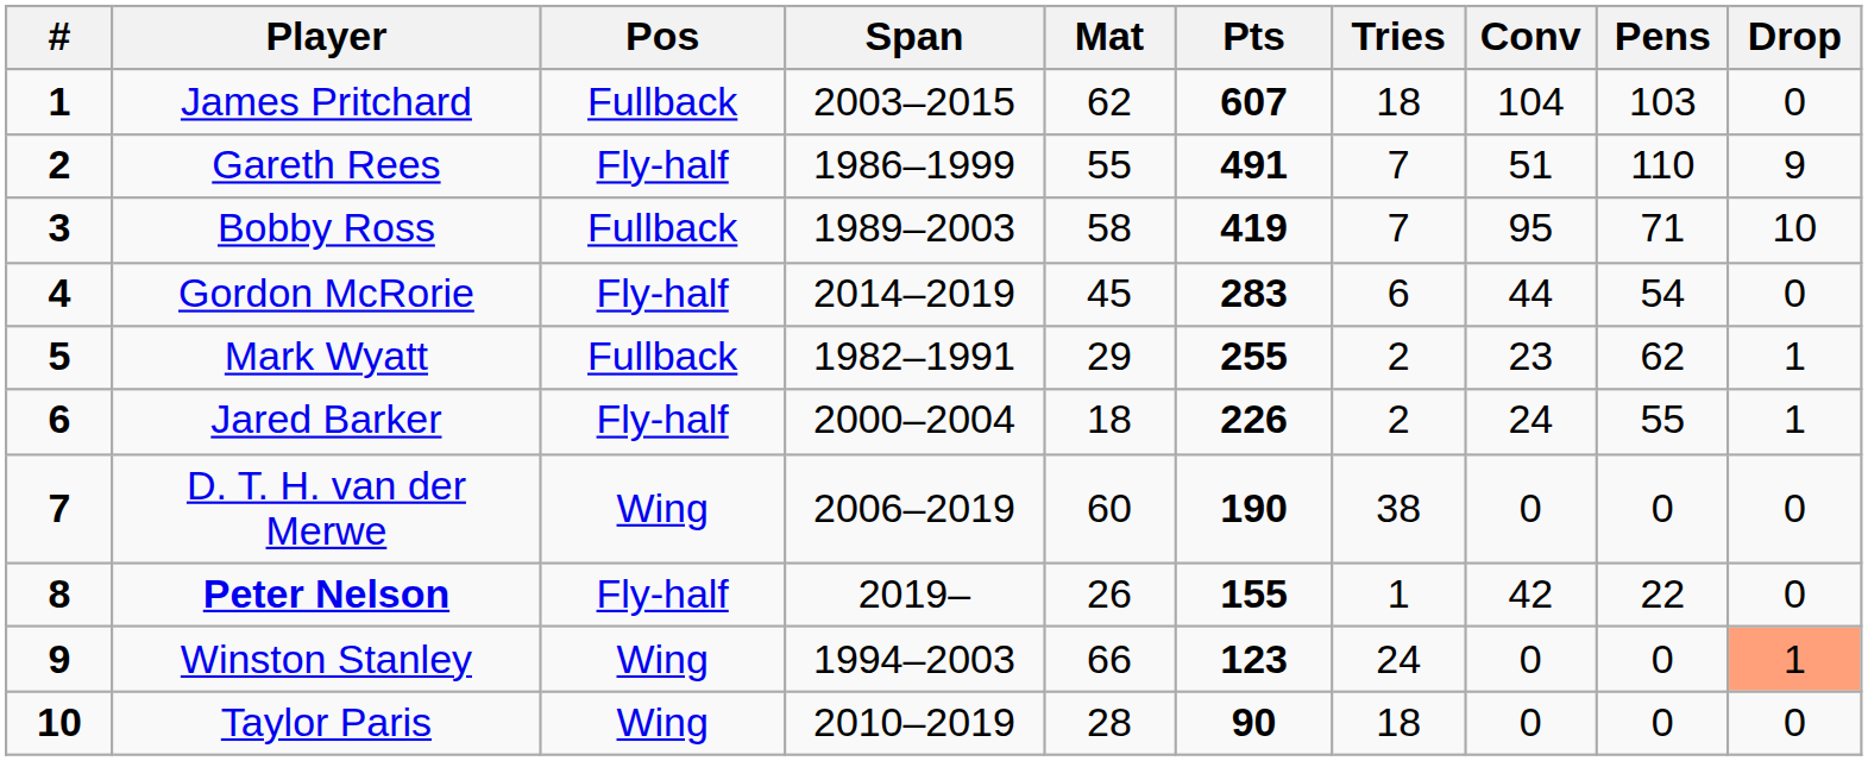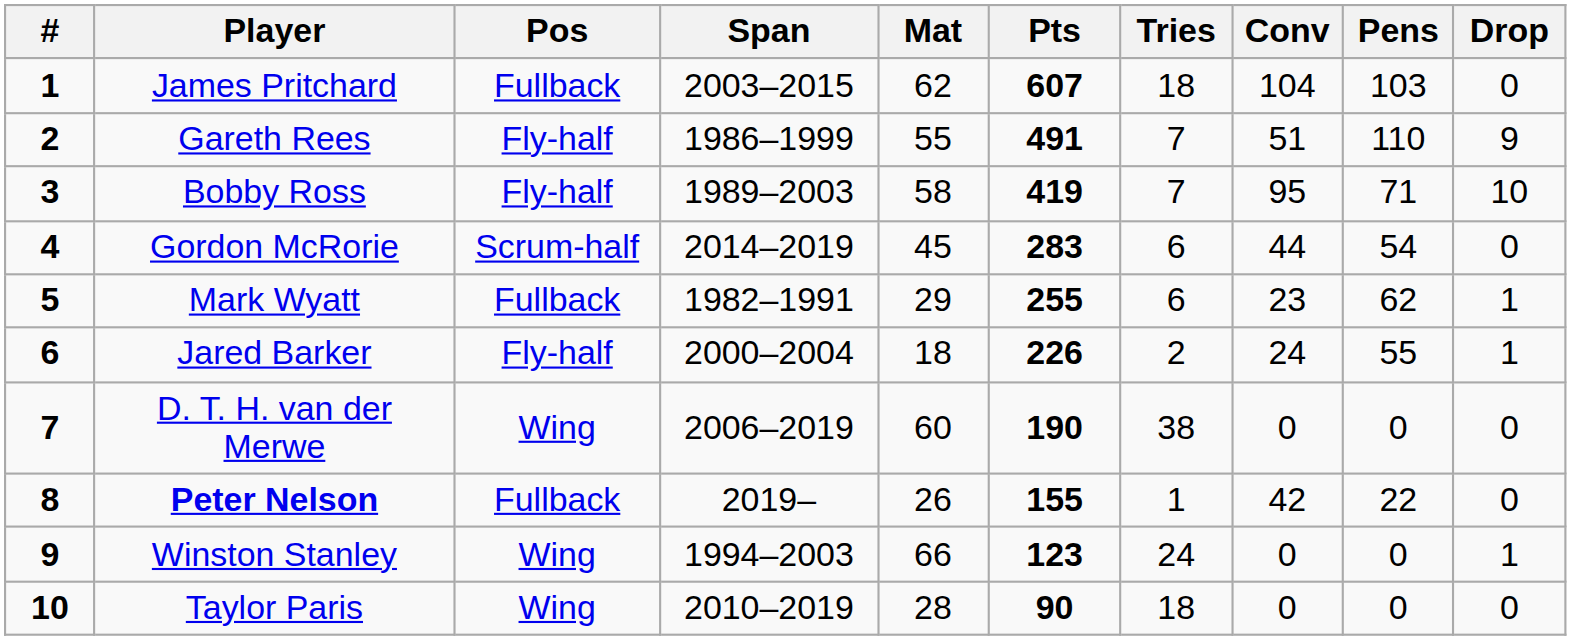Bobby Ross | Pos: Fullback -> Fly-half
Gordon McRorie | Pos: Fly-half -> Scrum-half
Mark Wyatt | Tries: 2 -> 6
Peter Nelson | Pos: Fly-half -> Fullback
Winston Stanley | Drop: lightsalmon background -> no background
